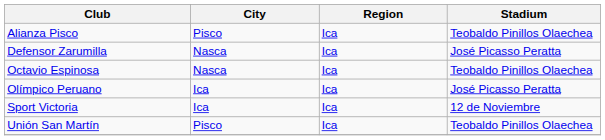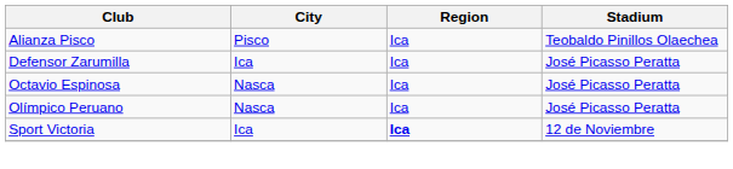Defensor Zarumilla | City: Nasca -> Ica
Octavio Espinosa | Stadium: Teobaldo Pinillos Olaechea -> José Picasso Peratta
Olímpico Peruano | City: Ica -> Nasca
Sport Victoria | Region: normal -> bold
- row: Unión San Martín | Pisco | Ica | Teobaldo Pinillos Olaechea
